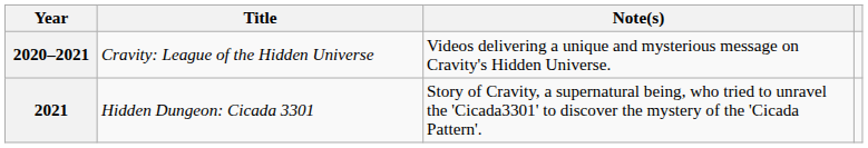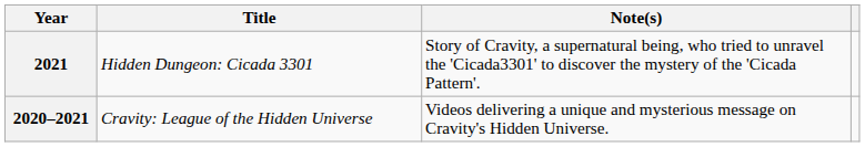rows swapped: 2020–2021 <-> 2021
